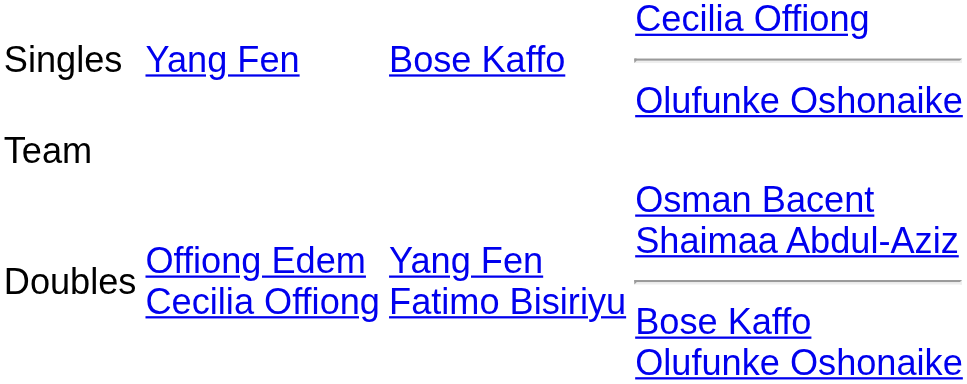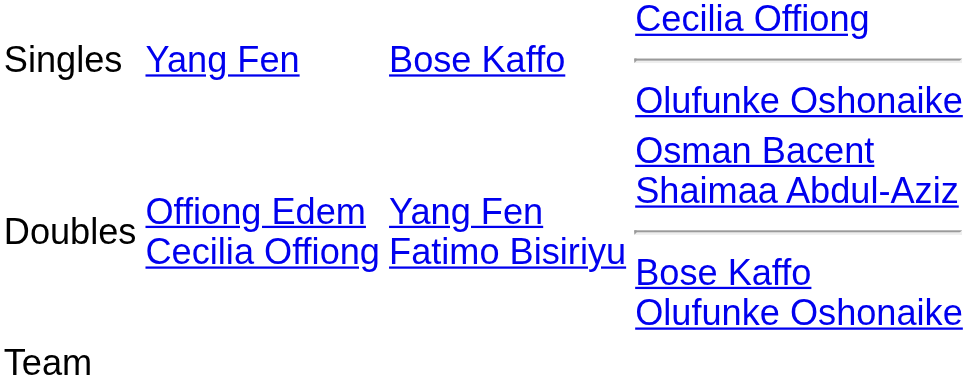rows swapped: Doubles <-> Team
